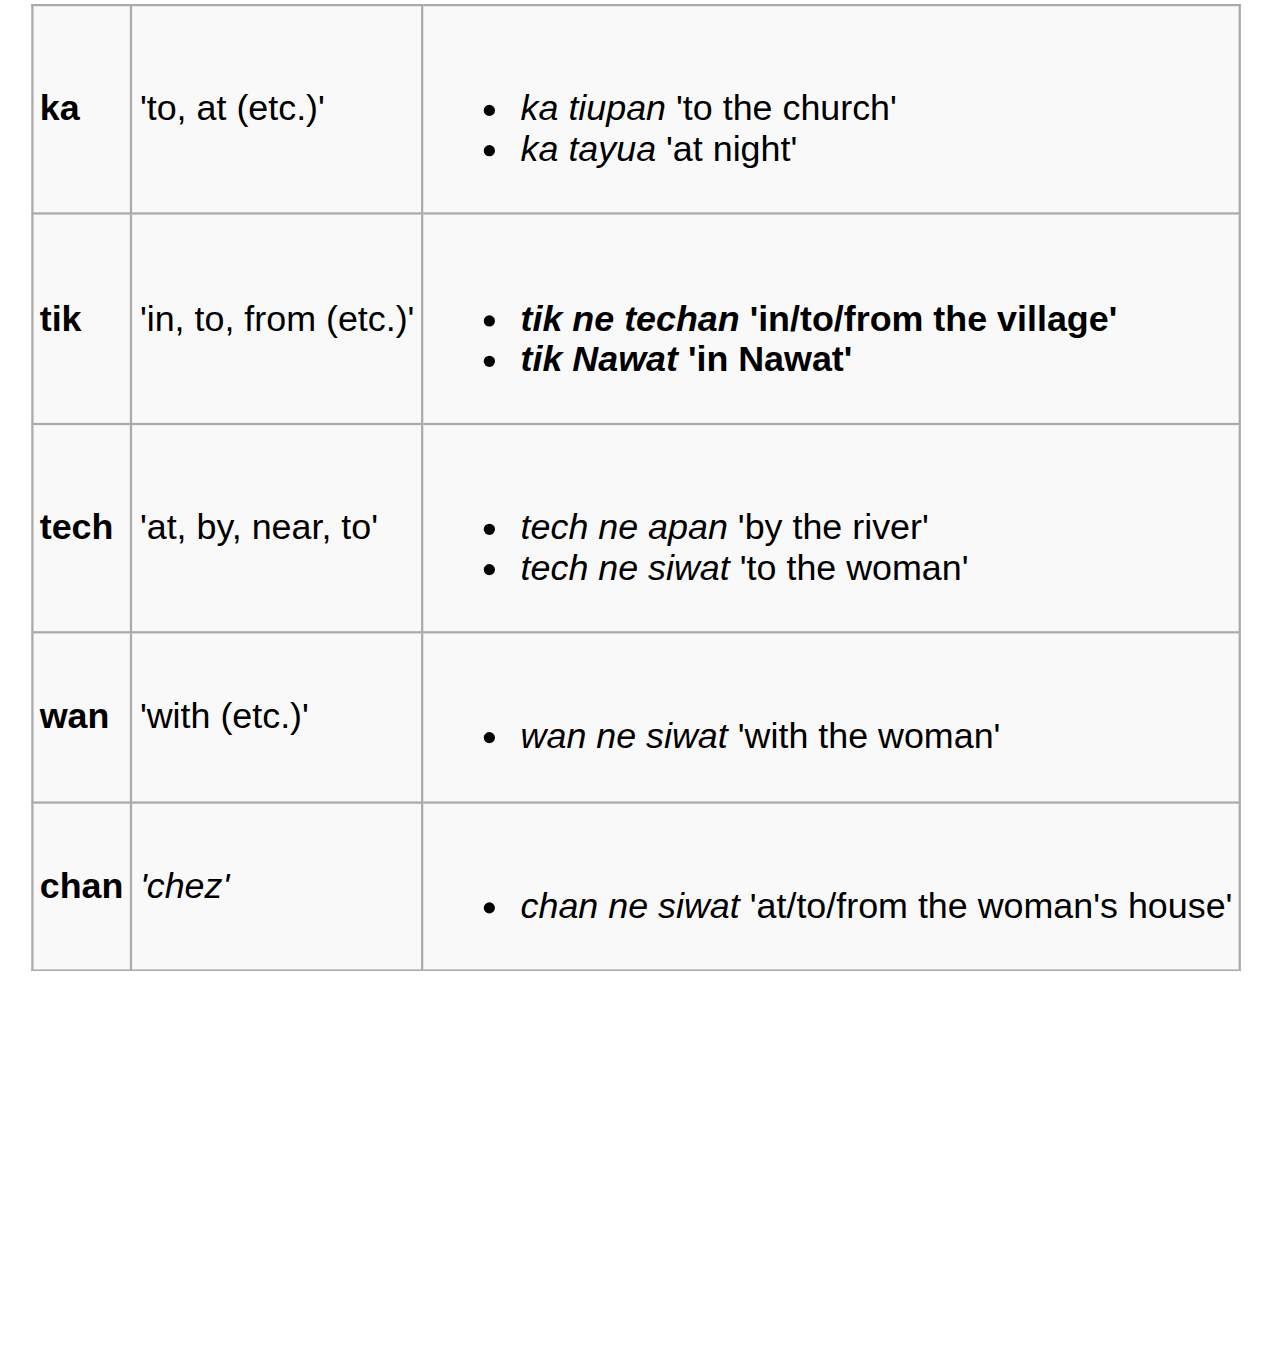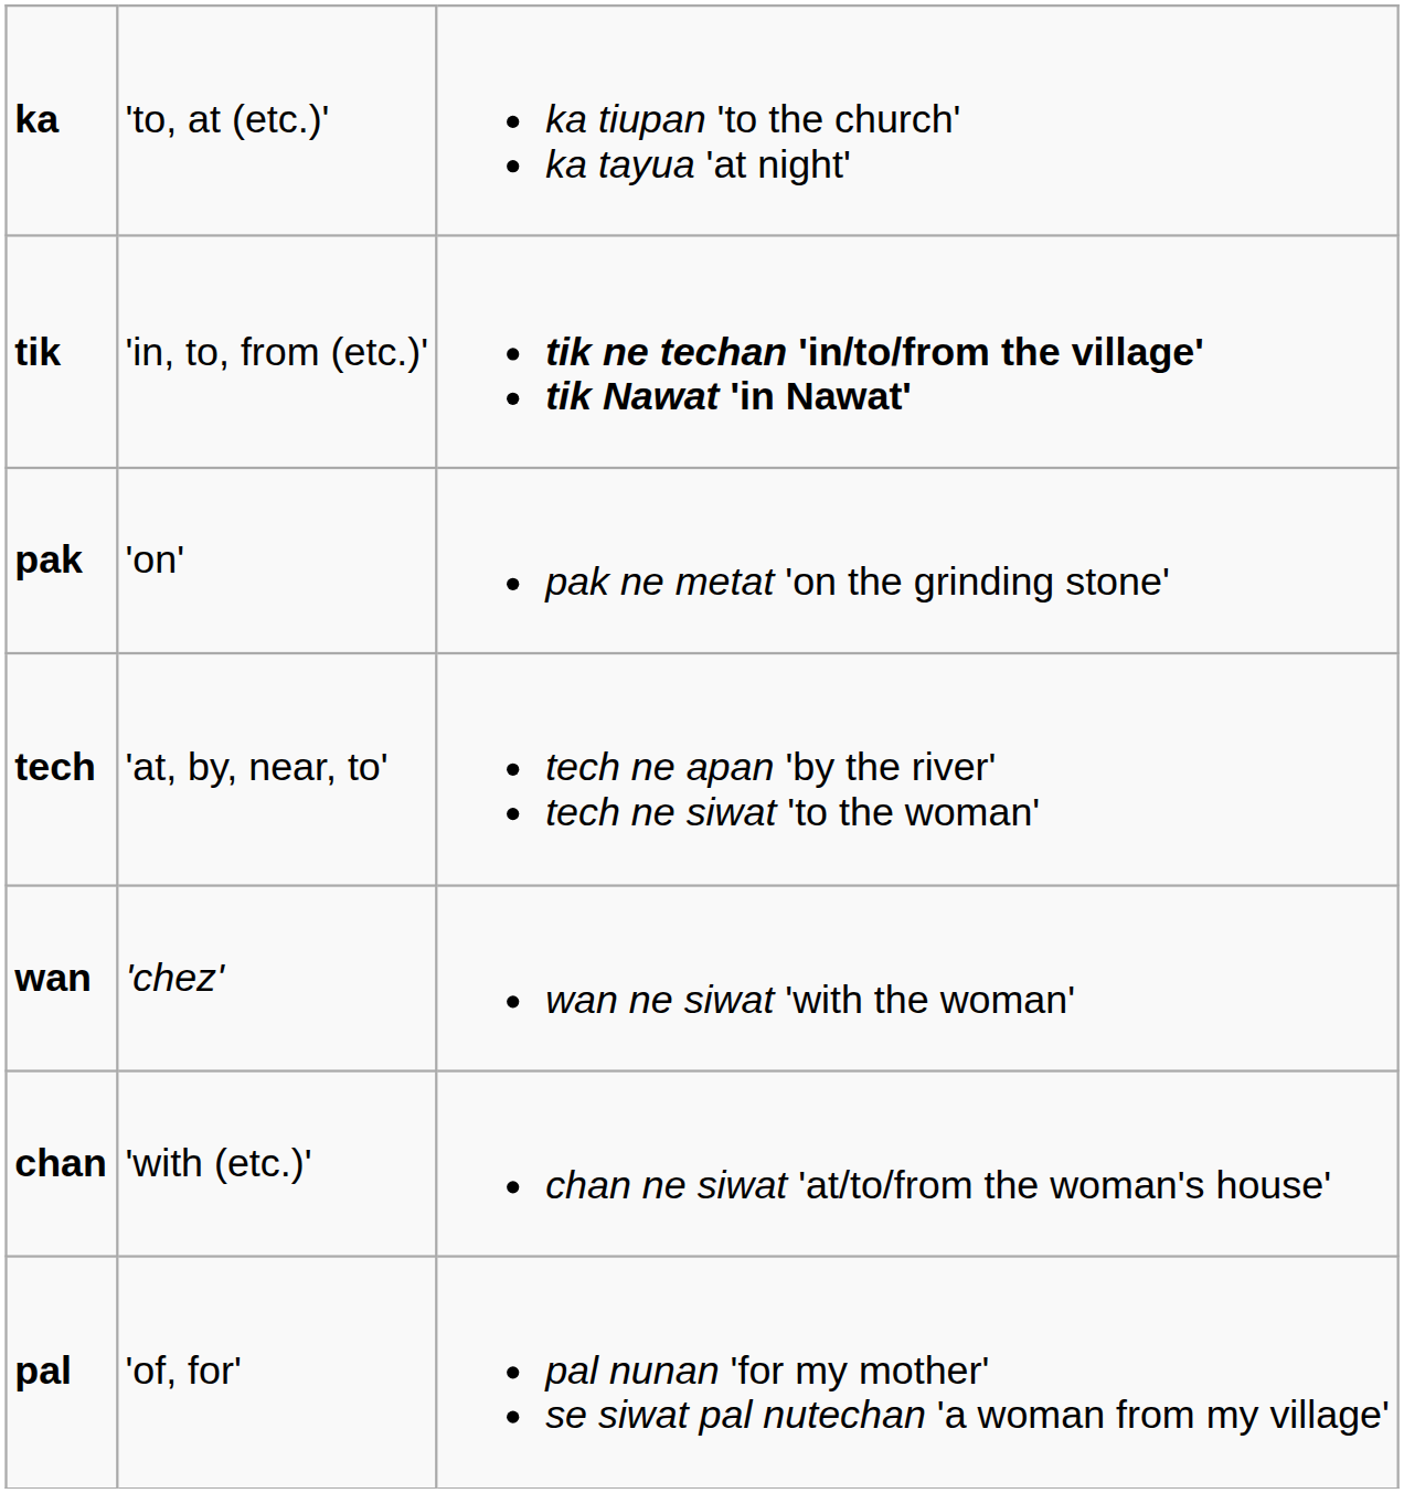+ row: pak | 'on' | pak ne metat 'on the grinding stone'
wan | column 2: 'with (etc.)' -> 'chez'
chan | column 2: 'chez' -> 'with (etc.)'
+ row: pal | 'of, for' | pal nunan 'for my mother' se siwat pal nutechan 'a woman from my village'
